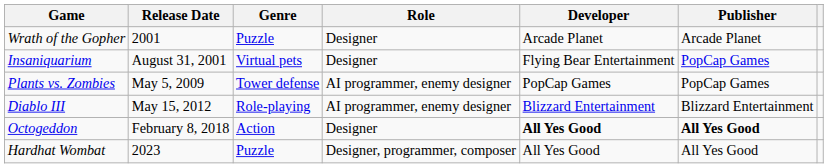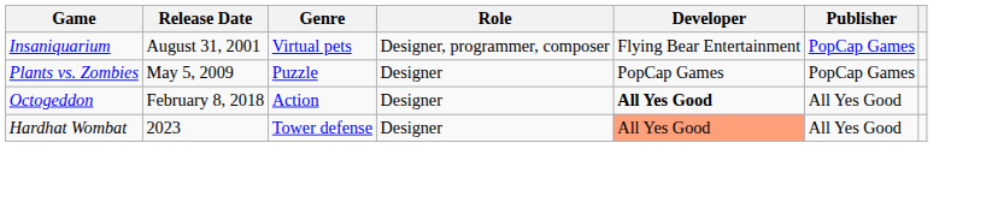- row: Wrath of the Gopher | 2001 | Puzzle | Designer | Arcade Planet | Arcade Planet
Insaniquarium | Role: Designer -> Designer, programmer, composer
Plants vs. Zombies | Genre: Tower defense -> Puzzle
Plants vs. Zombies | Role: AI programmer, enemy designer -> Designer
- row: Diablo III | May 15, 2012 | Role-playing | AI programmer, enemy designer | Blizzard Entertainment | Blizzard Entertainment
Octogeddon | Publisher: bold -> normal
Hardhat Wombat | Genre: Puzzle -> Tower defense
Hardhat Wombat | Role: Designer, programmer, composer -> Designer
Hardhat Wombat | Developer: no background -> lightsalmon background
